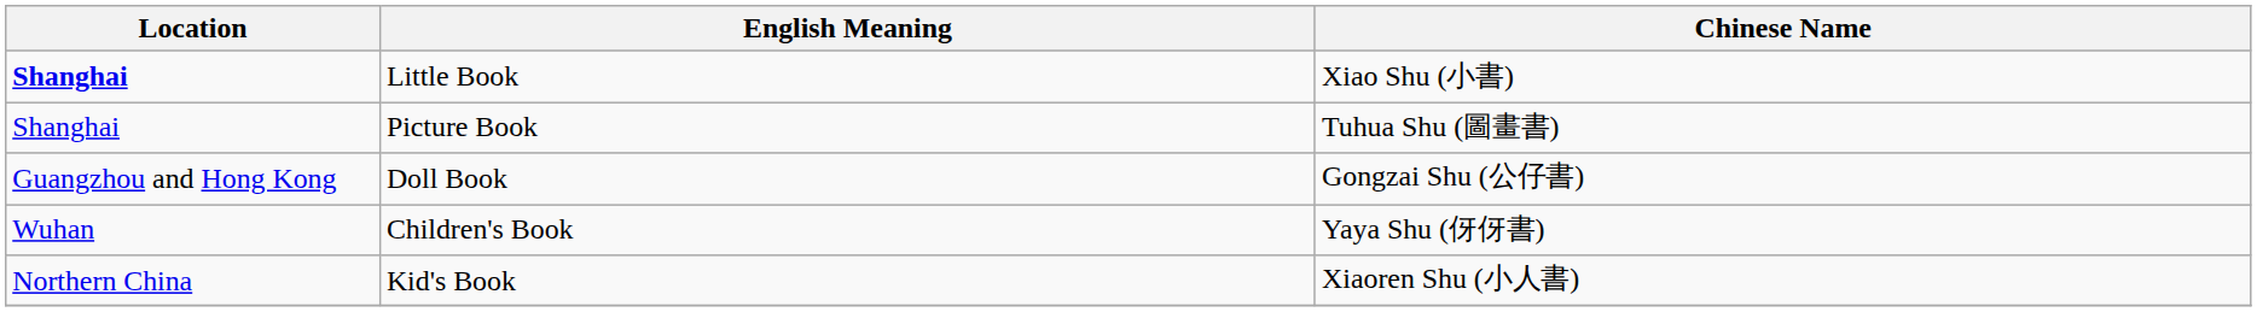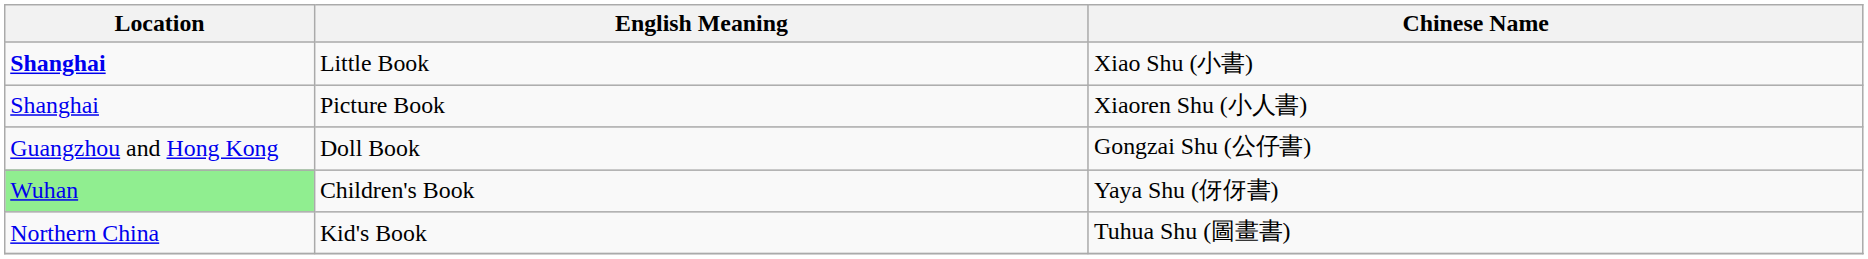Picture Book | Chinese Name: Tuhua Shu (圖畫書) -> Xiaoren Shu (小人書)
Children's Book | Location: no background -> lightgreen background
Kid's Book | Chinese Name: Xiaoren Shu (小人書) -> Tuhua Shu (圖畫書)
